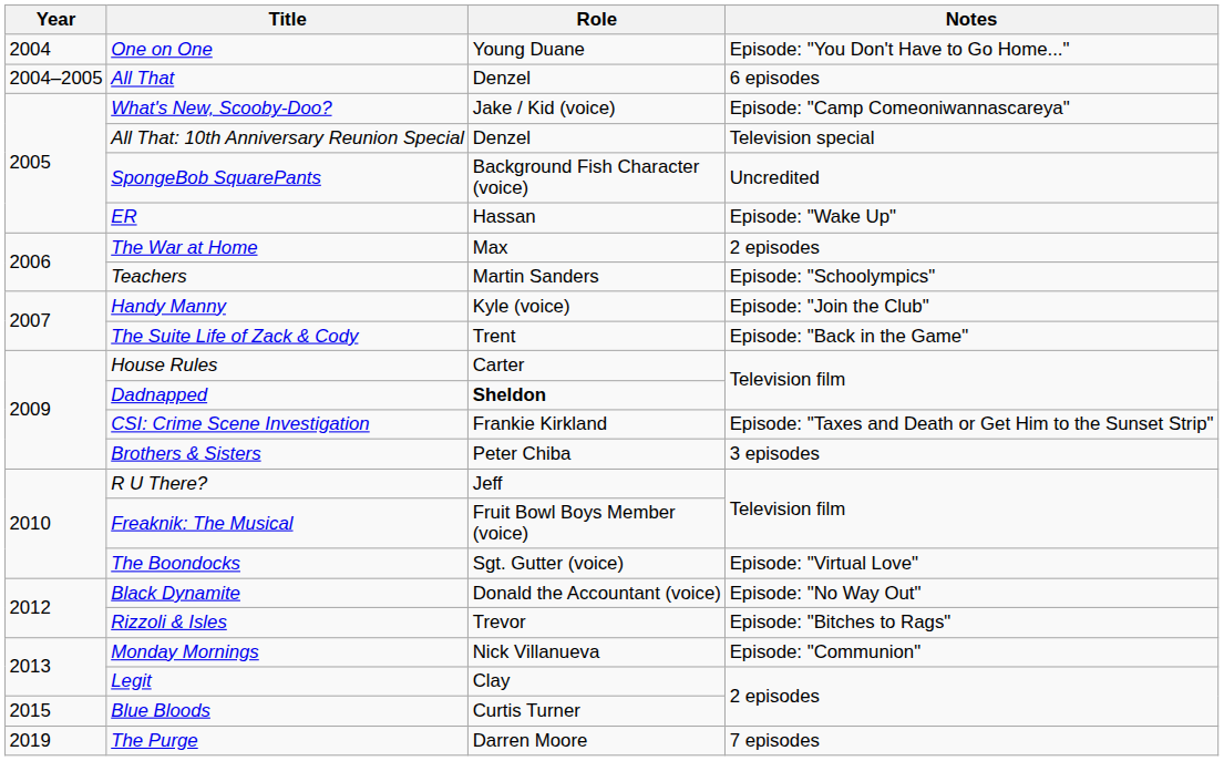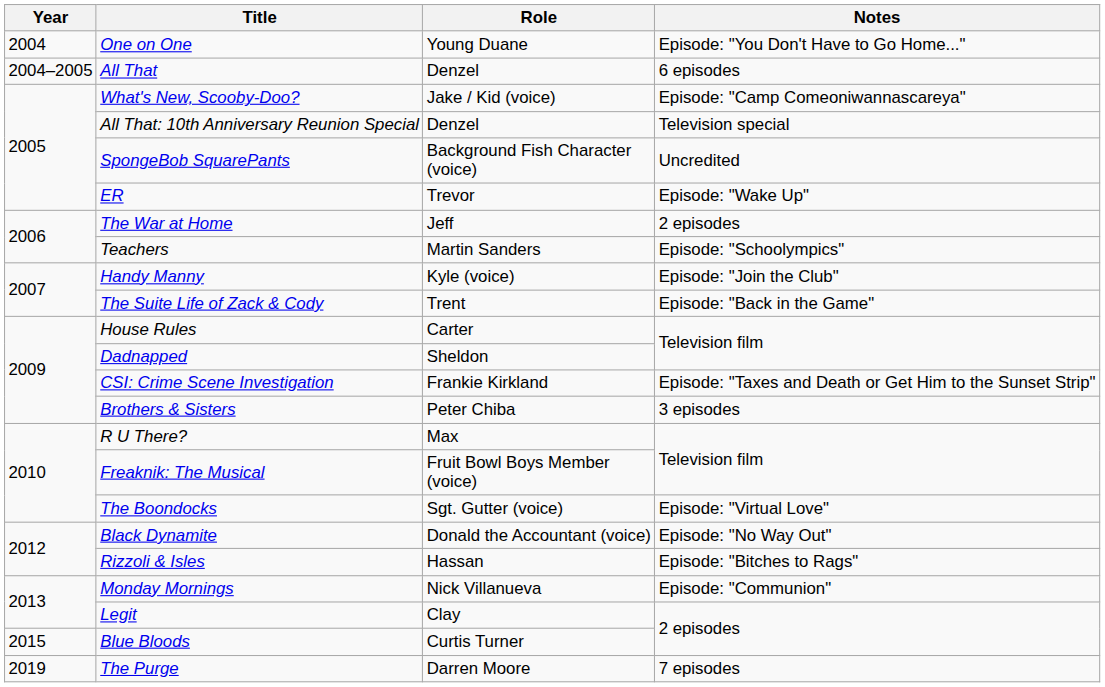ER | Role: Hassan -> Trevor
The War at Home | Role: Max -> Jeff
Dadnapped | Role: bold -> normal
R U There? | Role: Jeff -> Max
Rizzoli & Isles | Role: Trevor -> Hassan
